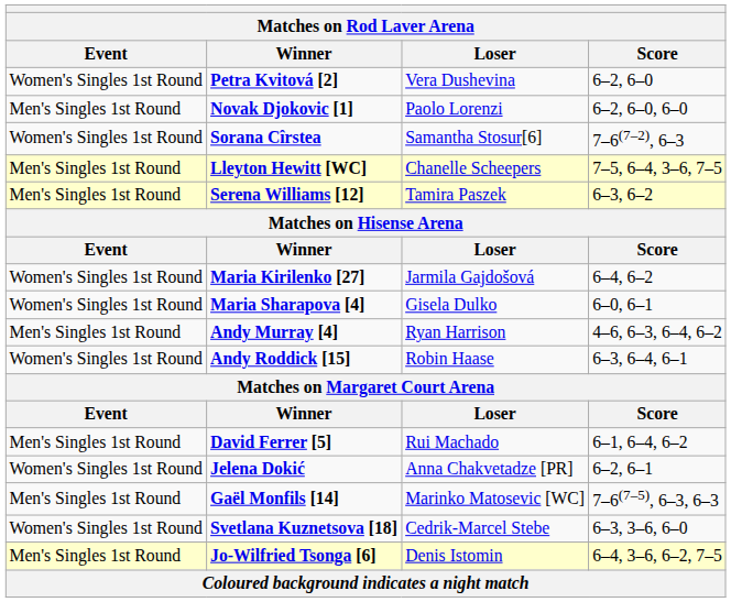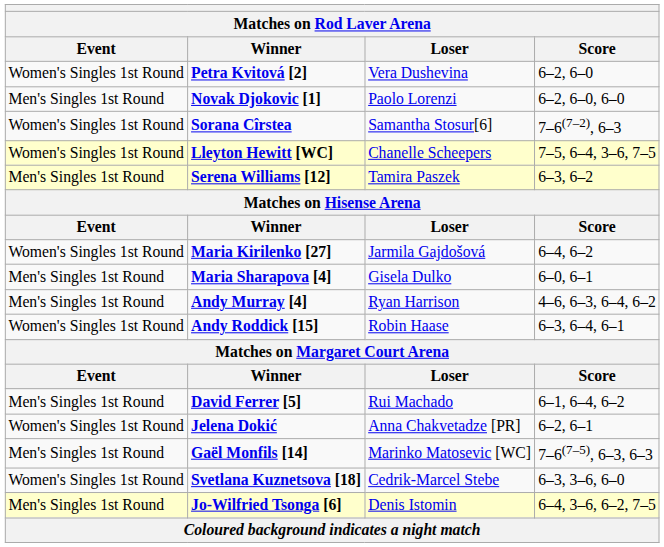Lleyton Hewitt [WC] | Event: Men's Singles 1st Round -> Women's Singles 1st Round
Maria Sharapova [4] | Event: Women's Singles 1st Round -> Men's Singles 1st Round
